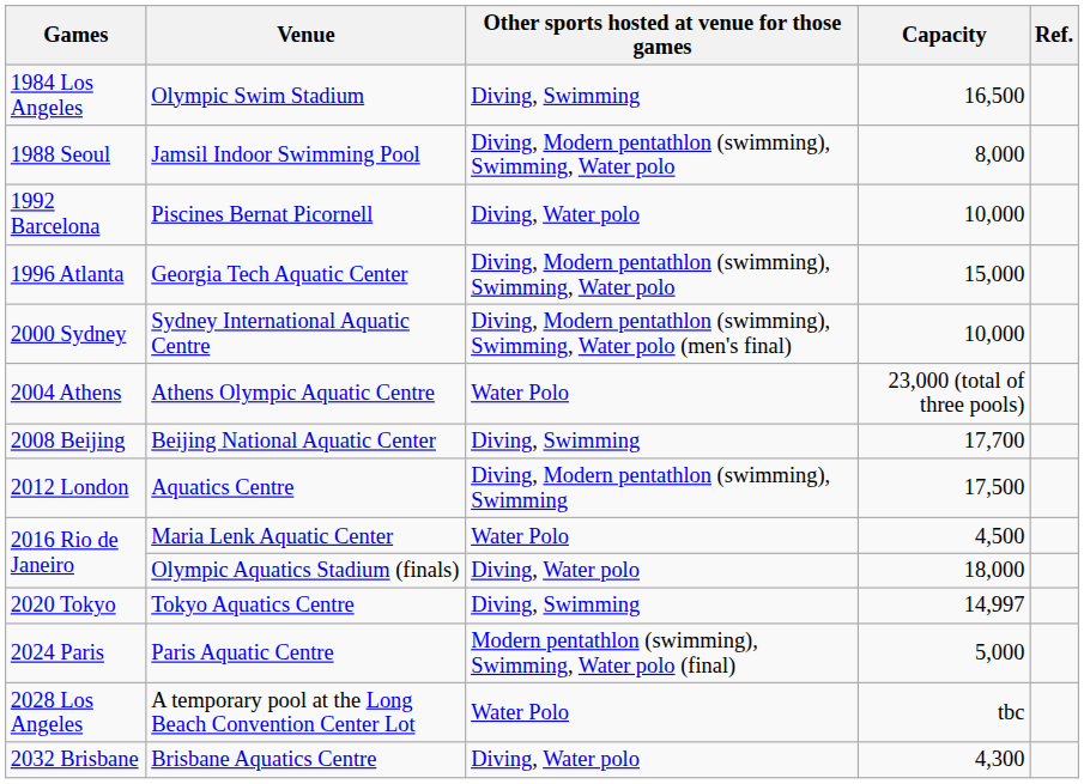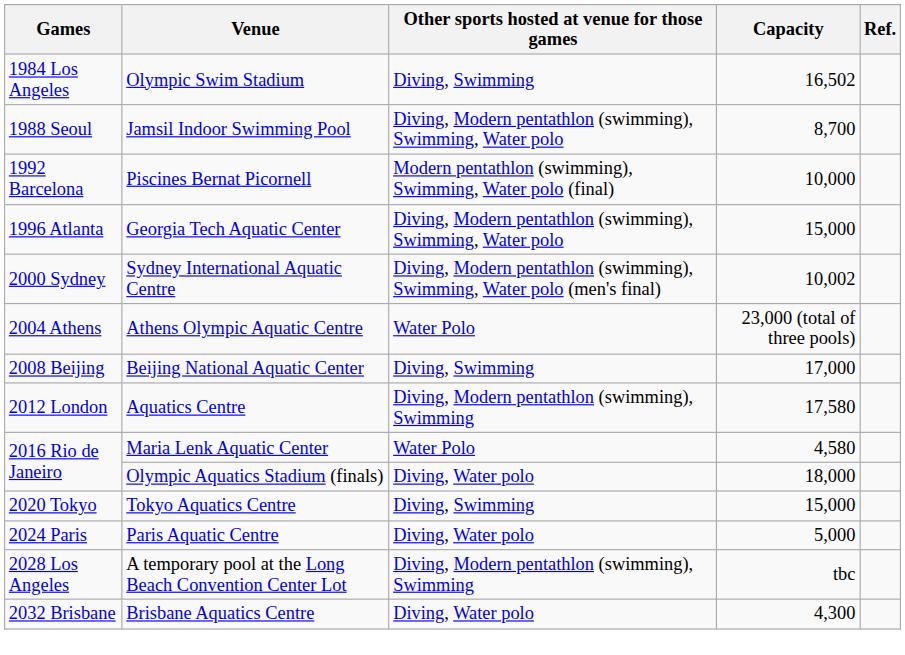Olympic Swim Stadium | Capacity: 16,500 -> 16,502
Jamsil Indoor Swimming Pool | Capacity: 8,000 -> 8,700
Piscines Bernat Picornell | Other sports hosted at venue for those games: Diving, Water polo -> Modern pentathlon (swimming), Swimming, Water polo (final)
Sydney International Aquatic Centre | Capacity: 10,000 -> 10,002
Beijing National Aquatic Center | Capacity: 17,700 -> 17,000
Aquatics Centre | Capacity: 17,500 -> 17,580
Maria Lenk Aquatic Center | Capacity: 4,500 -> 4,580
Tokyo Aquatics Centre | Capacity: 14,997 -> 15,000
Paris Aquatic Centre | Other sports hosted at venue for those games: Modern pentathlon (swimming), Swimming, Water polo (final) -> Diving, Water polo
A temporary pool at the Long Beach Convention Center Lot | Other sports hosted at venue for those games: Water Polo -> Diving, Modern pentathlon (swimming), Swimming
